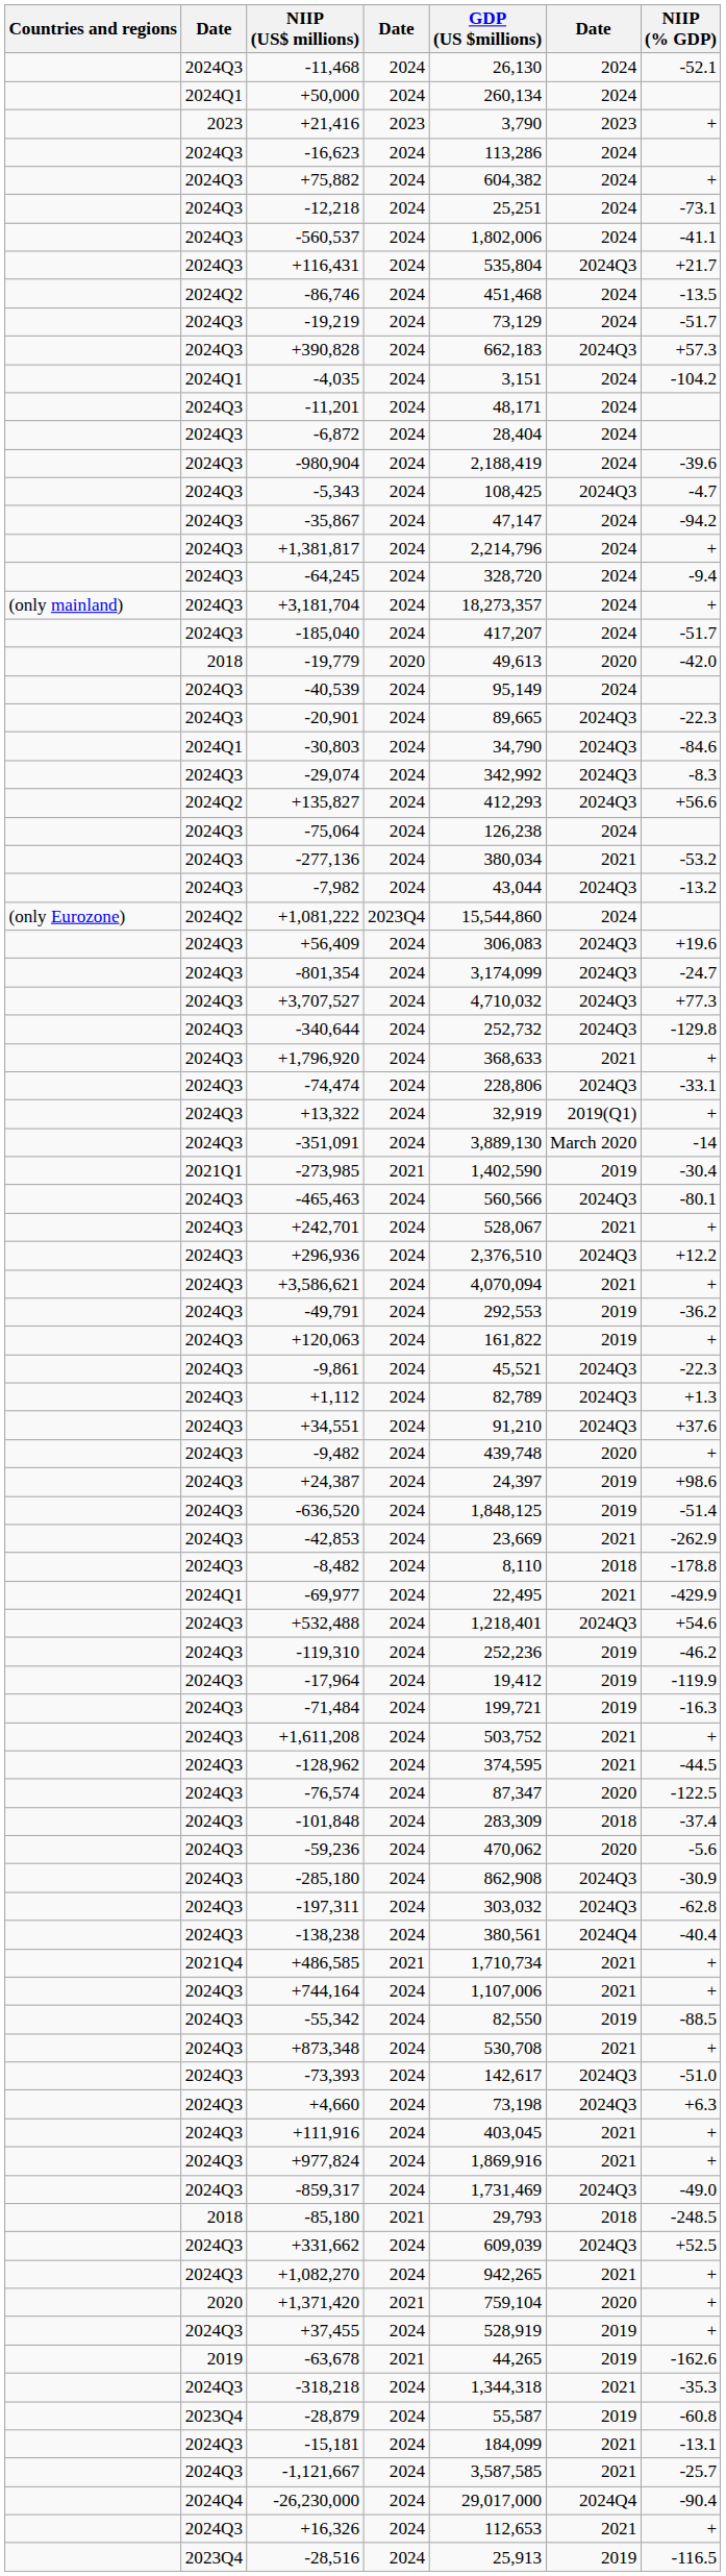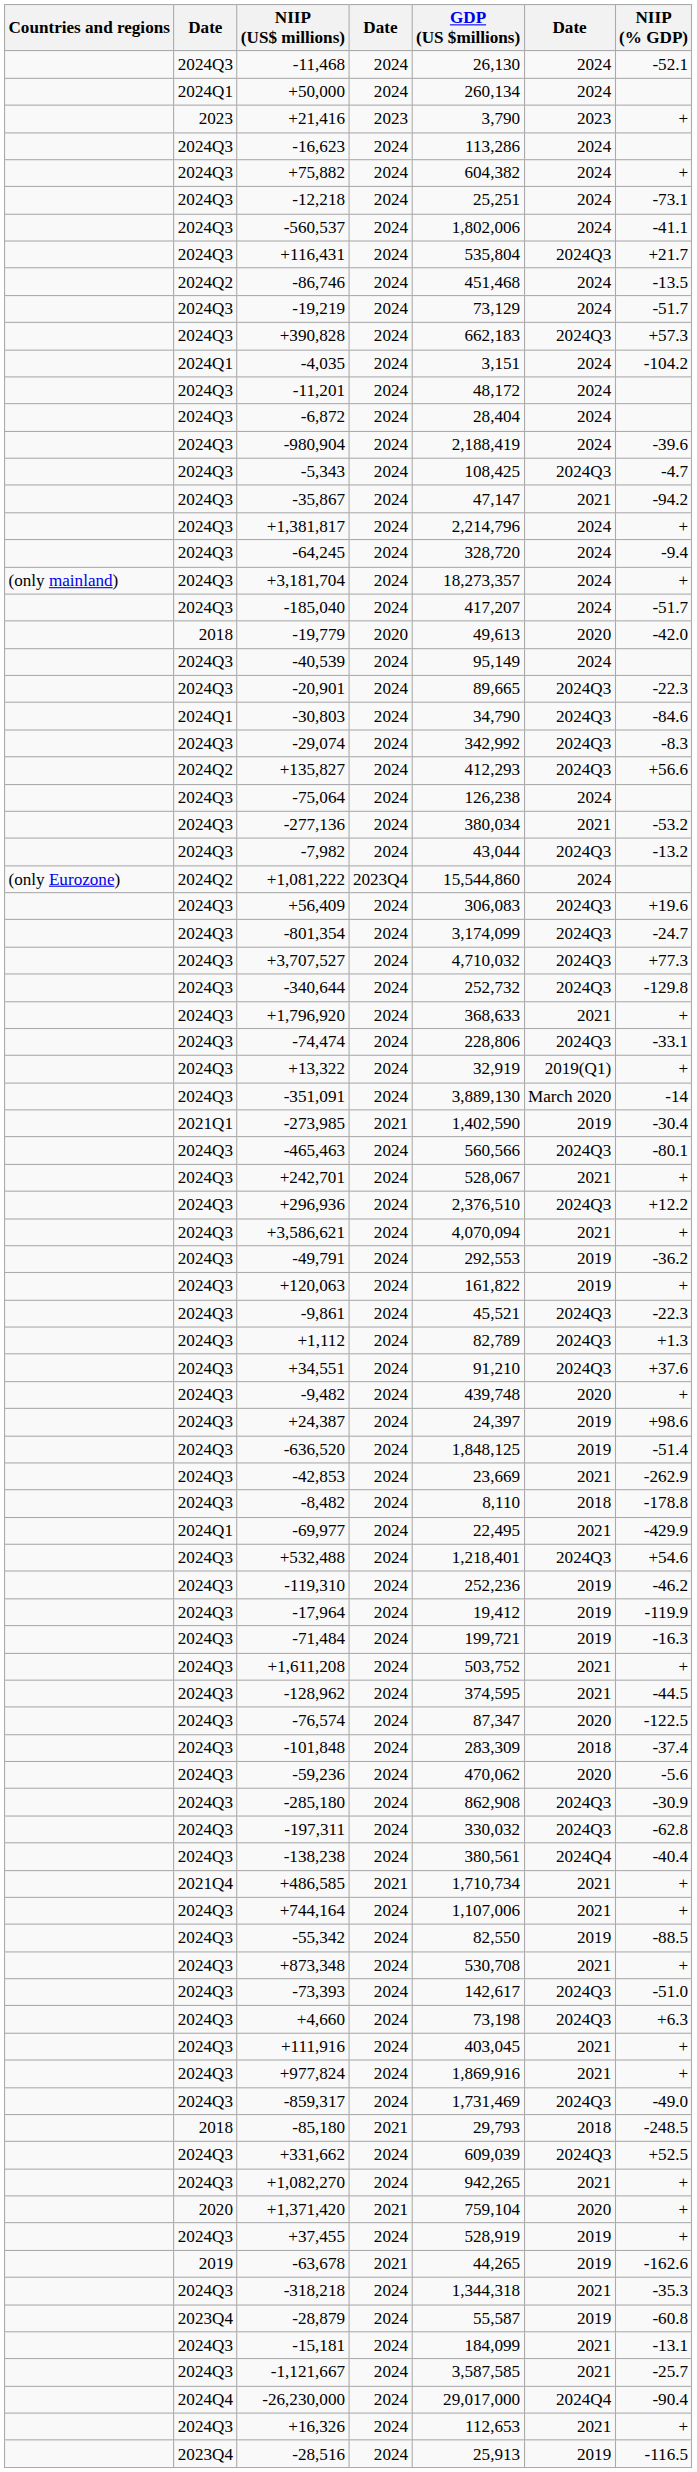-11,201 | GDP (US $millions): 48,171 -> 48,172
-35,867 | column 6: 2024 -> 2021
-197,311 | GDP (US $millions): 303,032 -> 330,032
